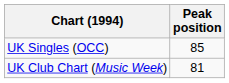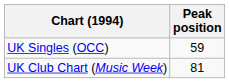UK Singles (OCC) | Peak position: 85 -> 59
